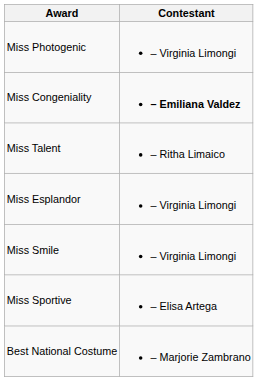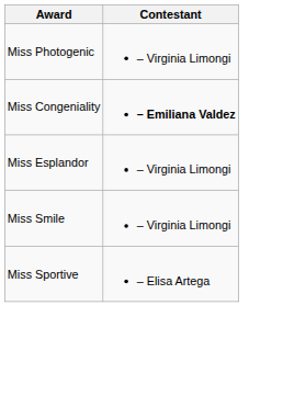- row: Miss Talent | – Ritha Limaico
- row: Best National Costume | – Marjorie Zambrano
